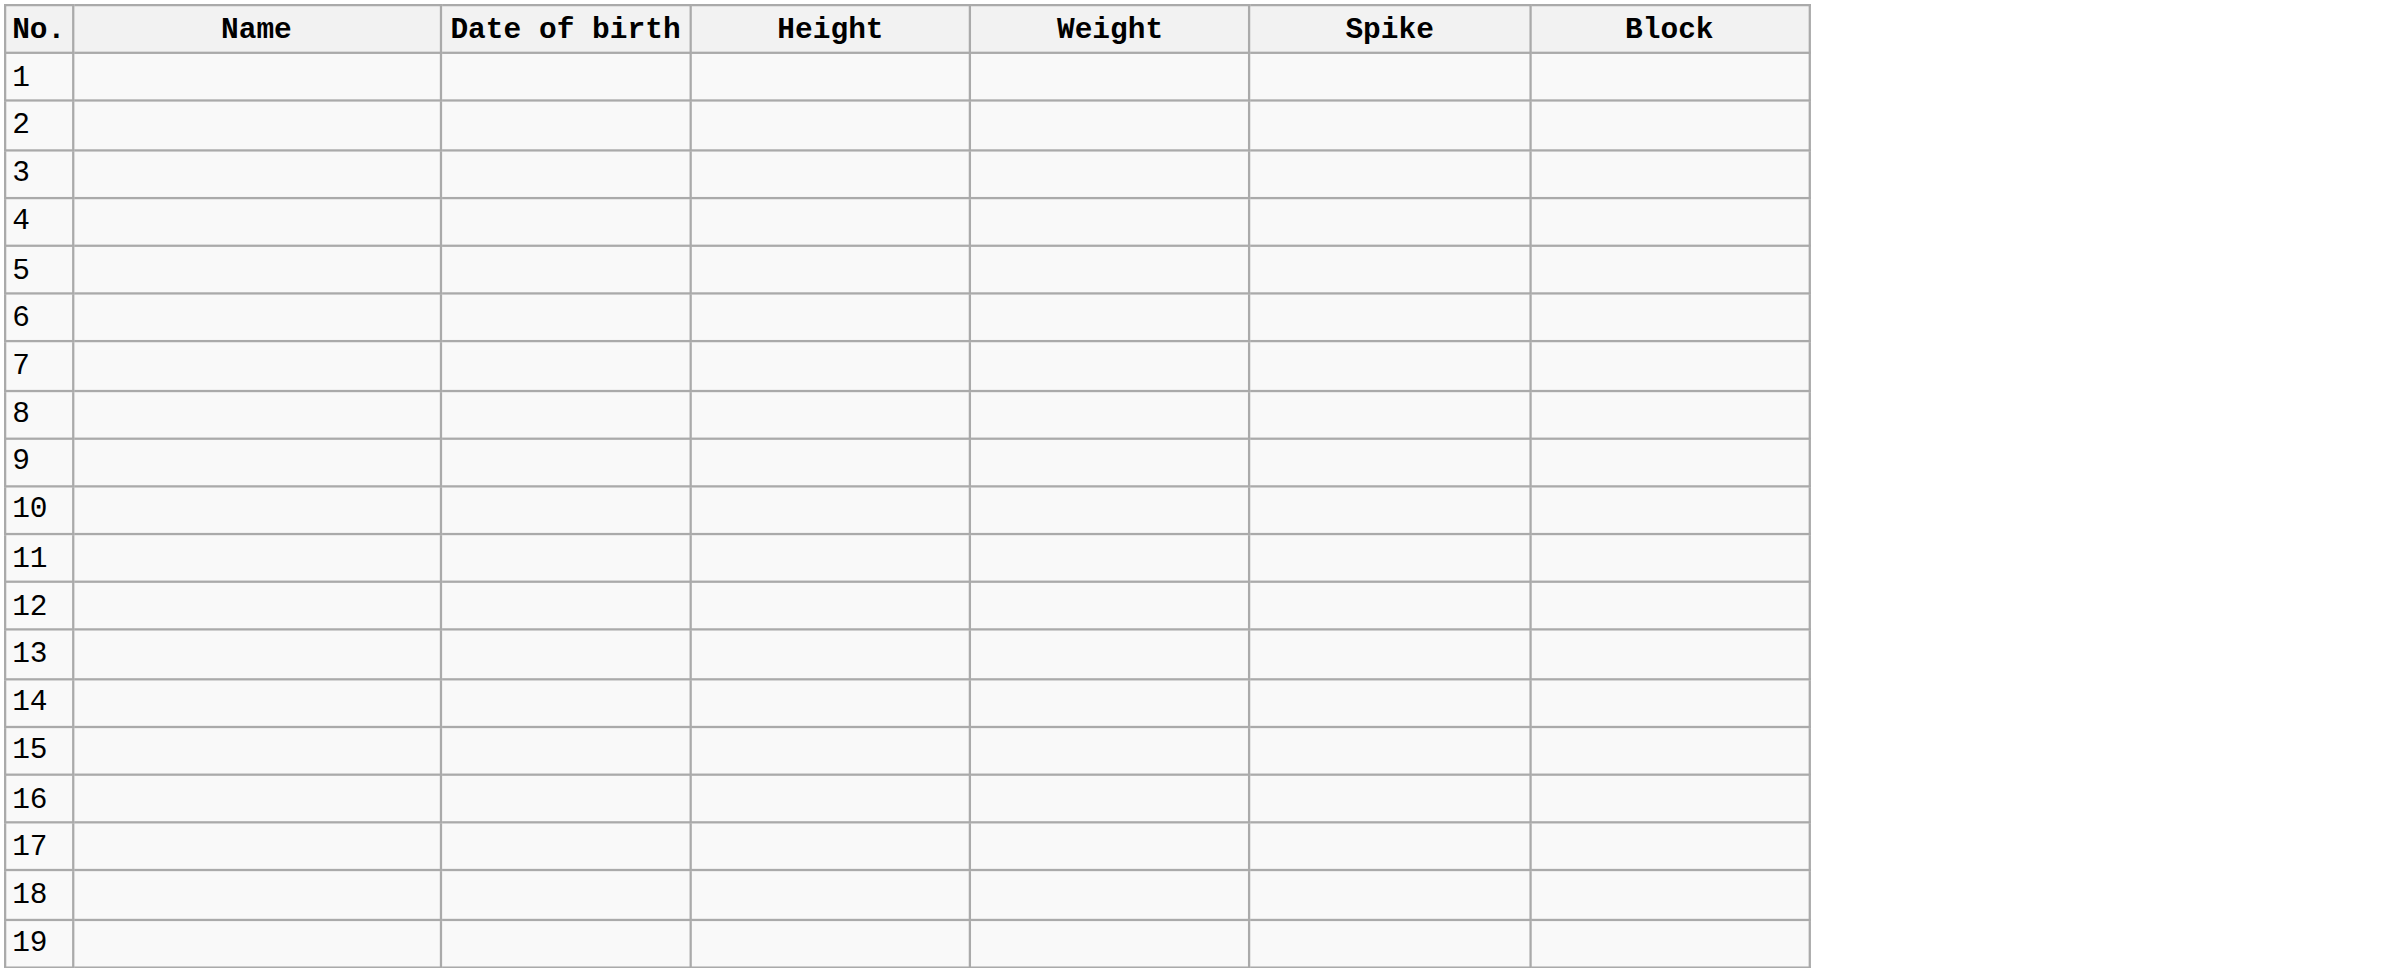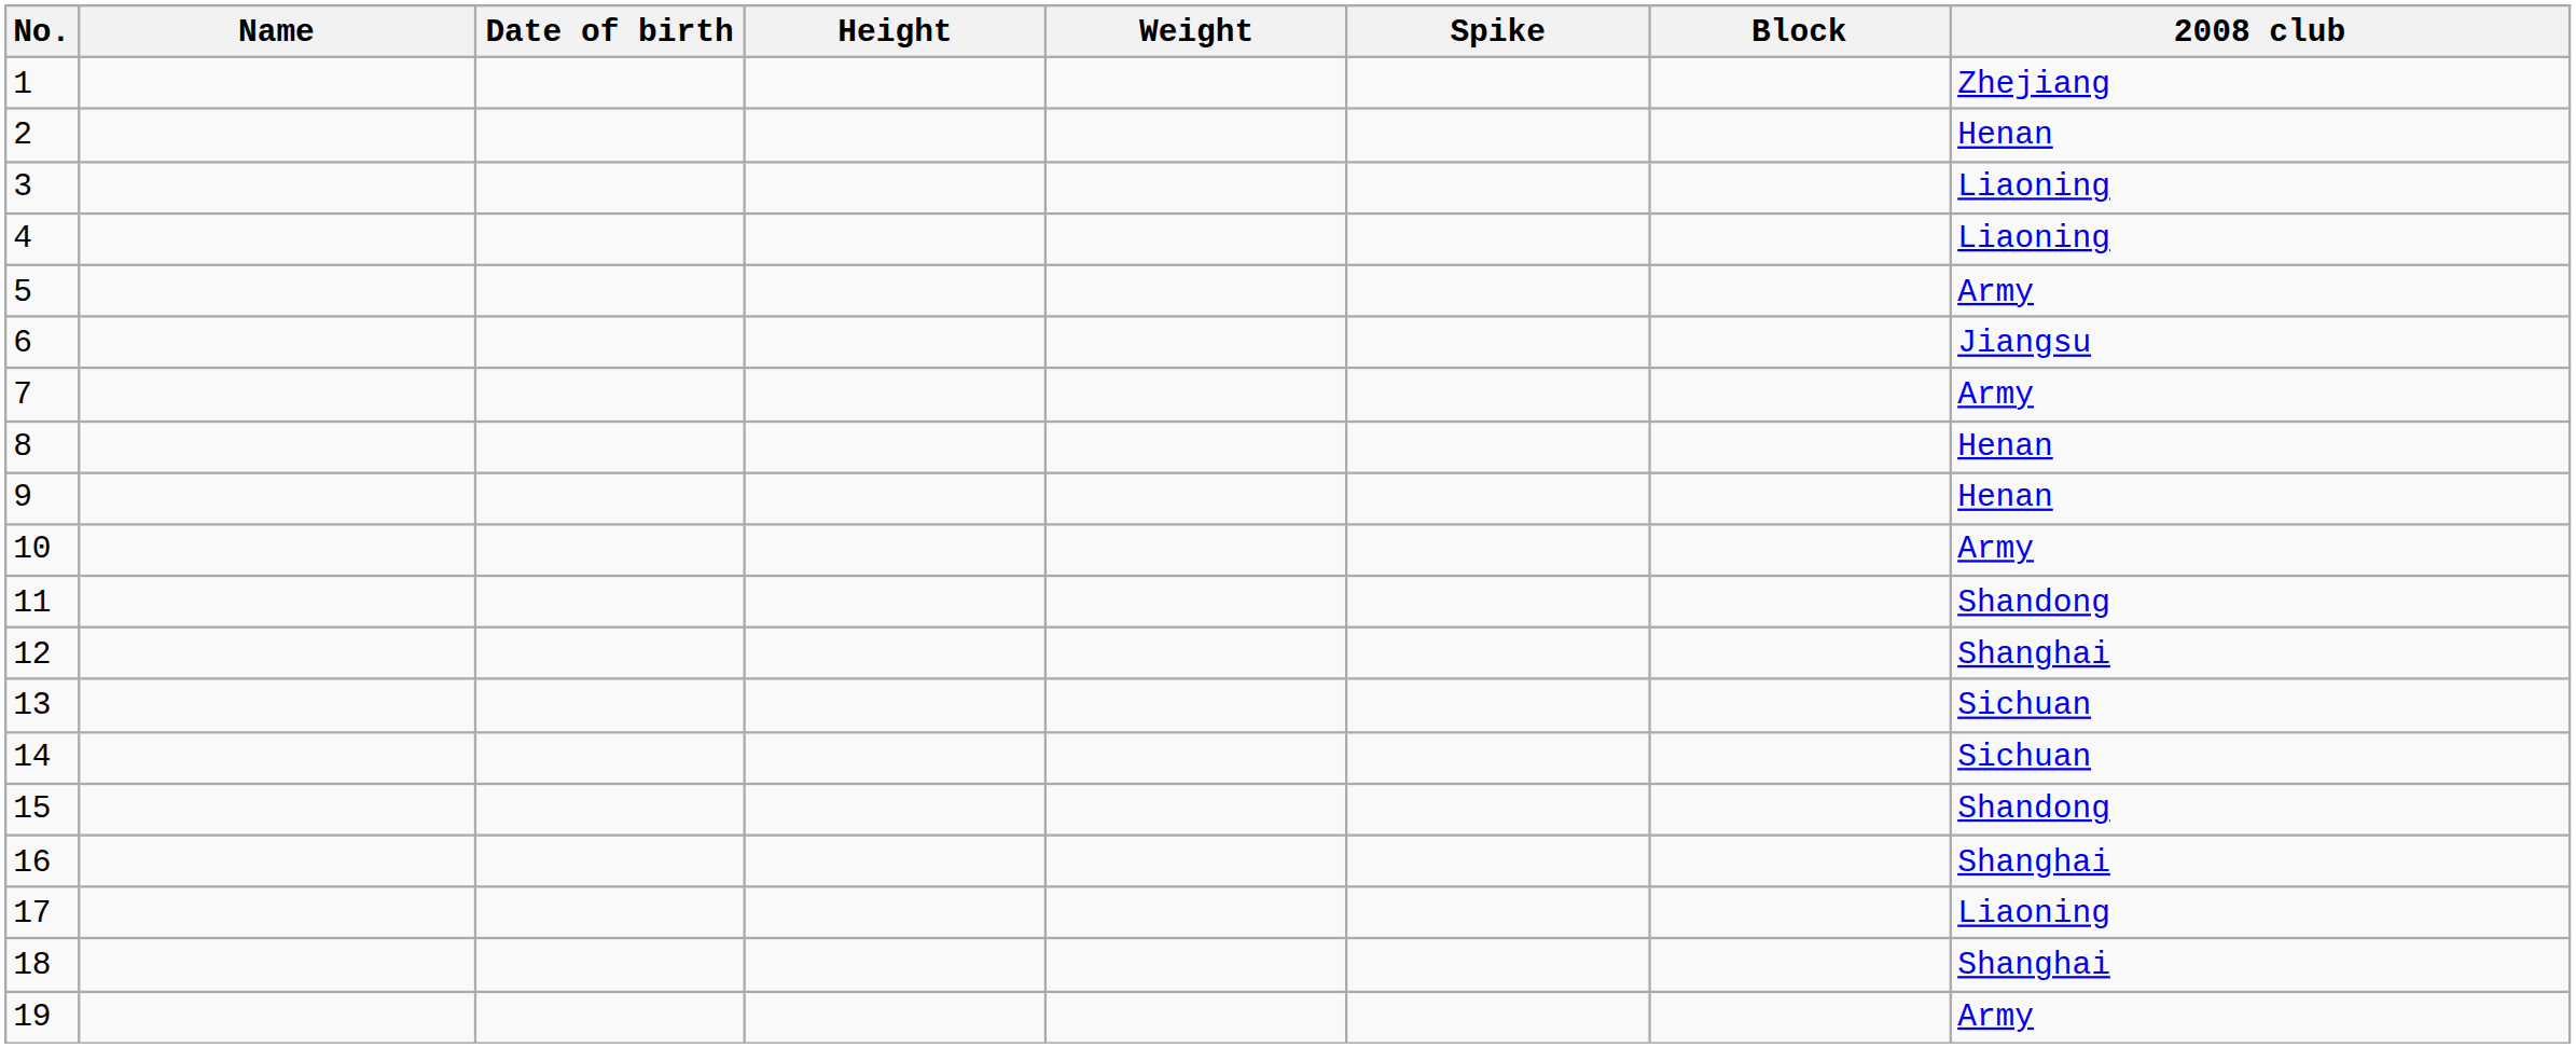+ column: 2008 club | Zhejiang | Henan | Liaoning | Liaoning | Army | Jiangsu | Army | Henan | Henan | Army | Shandong | Shanghai | Sichuan | Sichuan | Shandong | Shanghai | Liaoning | Shanghai | Army
